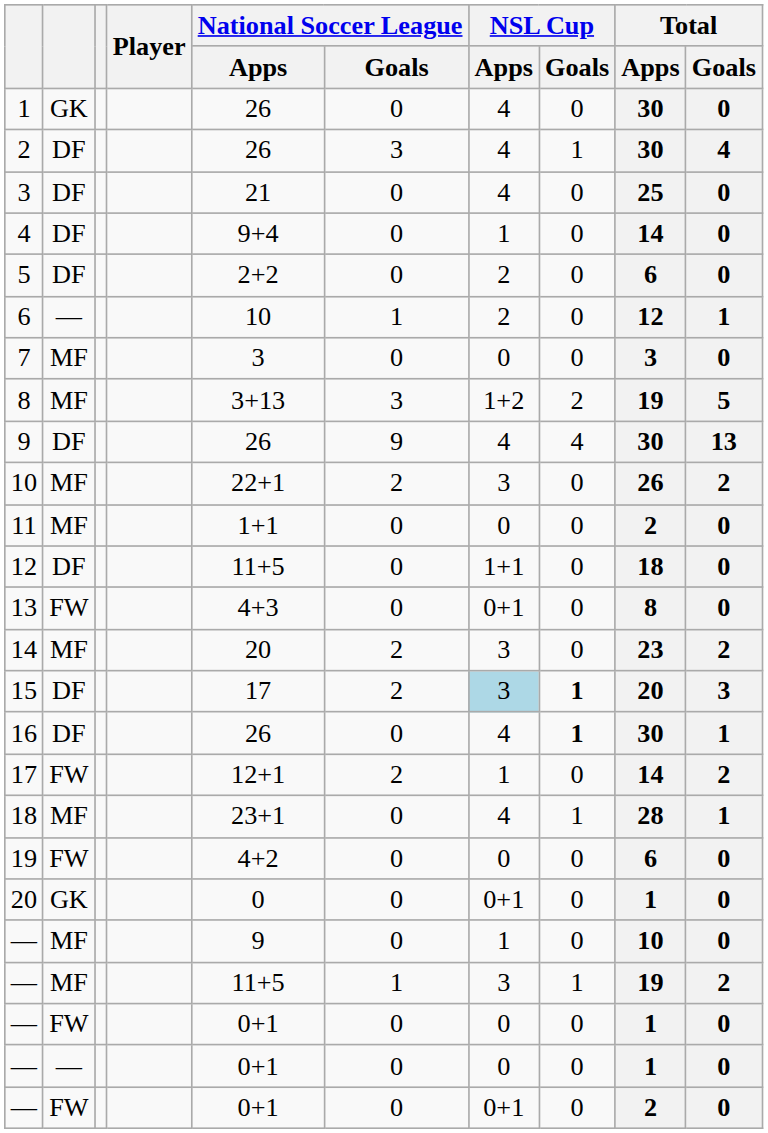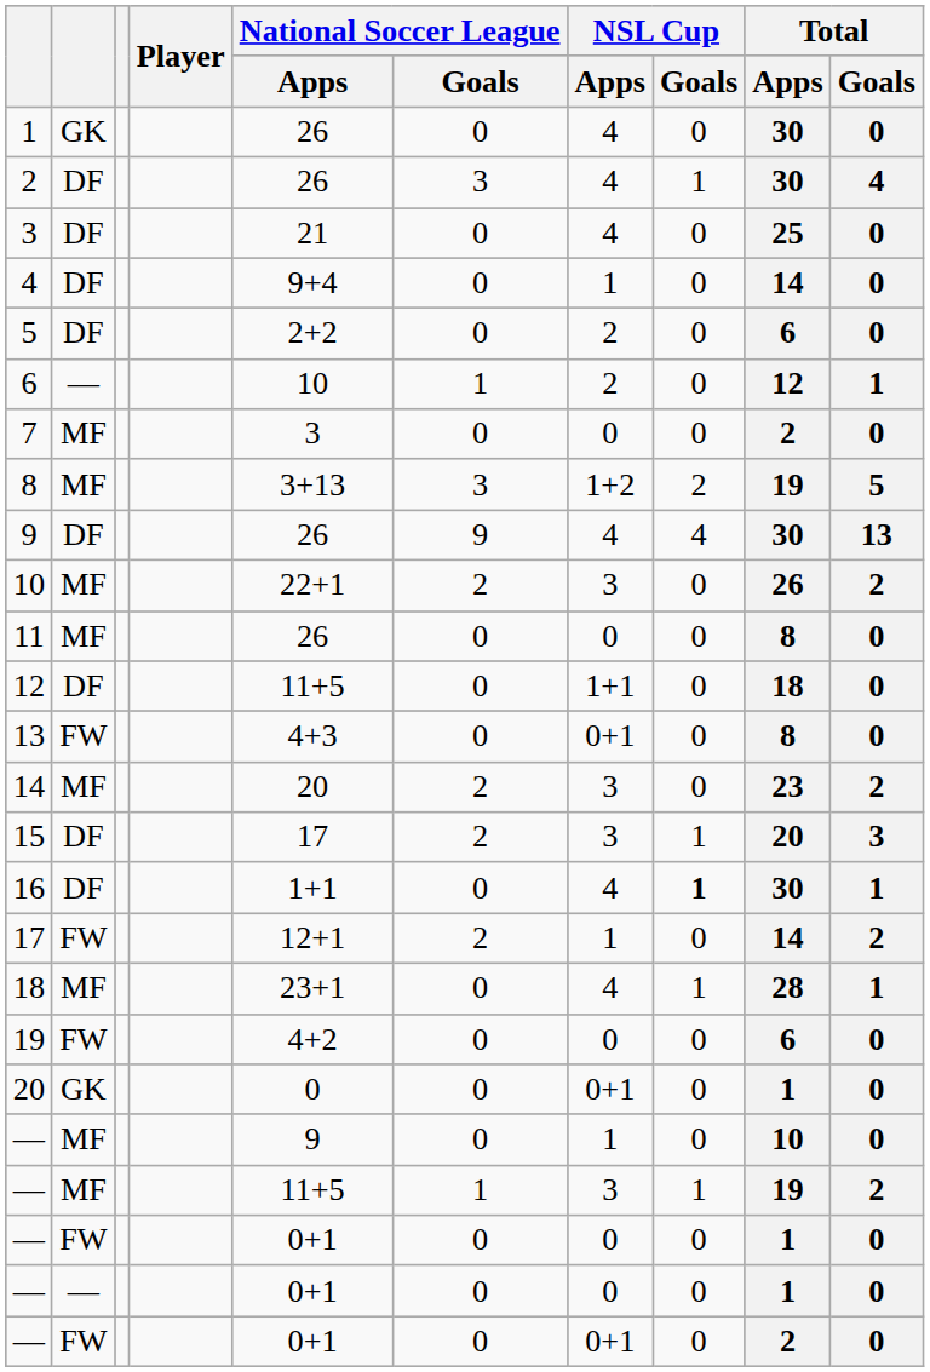7 | Total / Apps: 3 -> 2
11 | National Soccer League / Apps: 1+1 -> 26
11 | Total / Apps: 2 -> 8
15 | NSL Cup / Apps: lightblue background -> no background
15 | NSL Cup / Goals: bold -> normal
16 | National Soccer League / Apps: 26 -> 1+1
